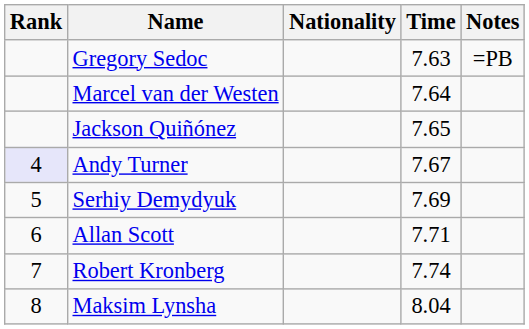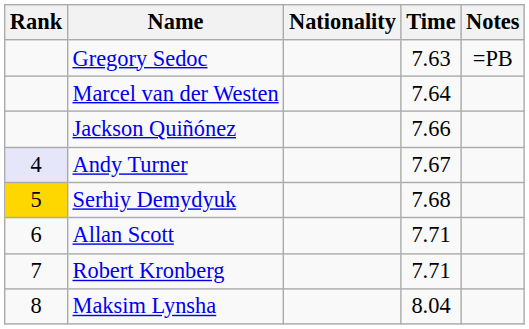Jackson Quiñónez | Time: 7.65 -> 7.66
Serhiy Demydyuk | Rank: no background -> gold background
Serhiy Demydyuk | Time: 7.69 -> 7.68
Robert Kronberg | Time: 7.74 -> 7.71
